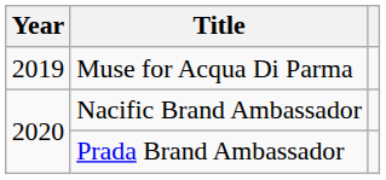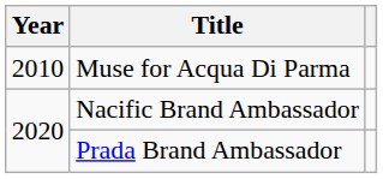Muse for Acqua Di Parma | Year: 2019 -> 2010
